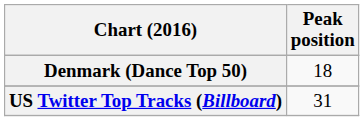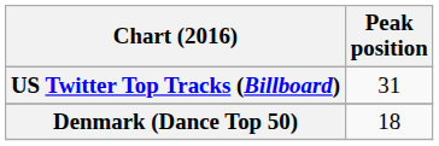rows swapped: Denmark (Dance Top 50) <-> US Twitter Top Tracks (Billboard)
